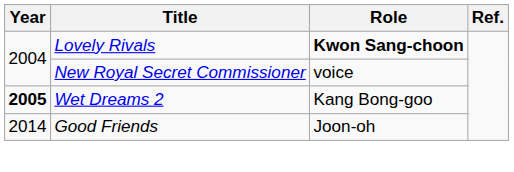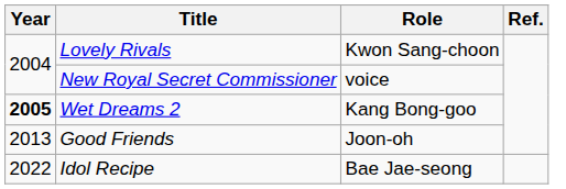Lovely Rivals | Role: bold -> normal
Good Friends | Year: 2014 -> 2013
+ row: 2022 | Idol Recipe | Bae Jae-seong
